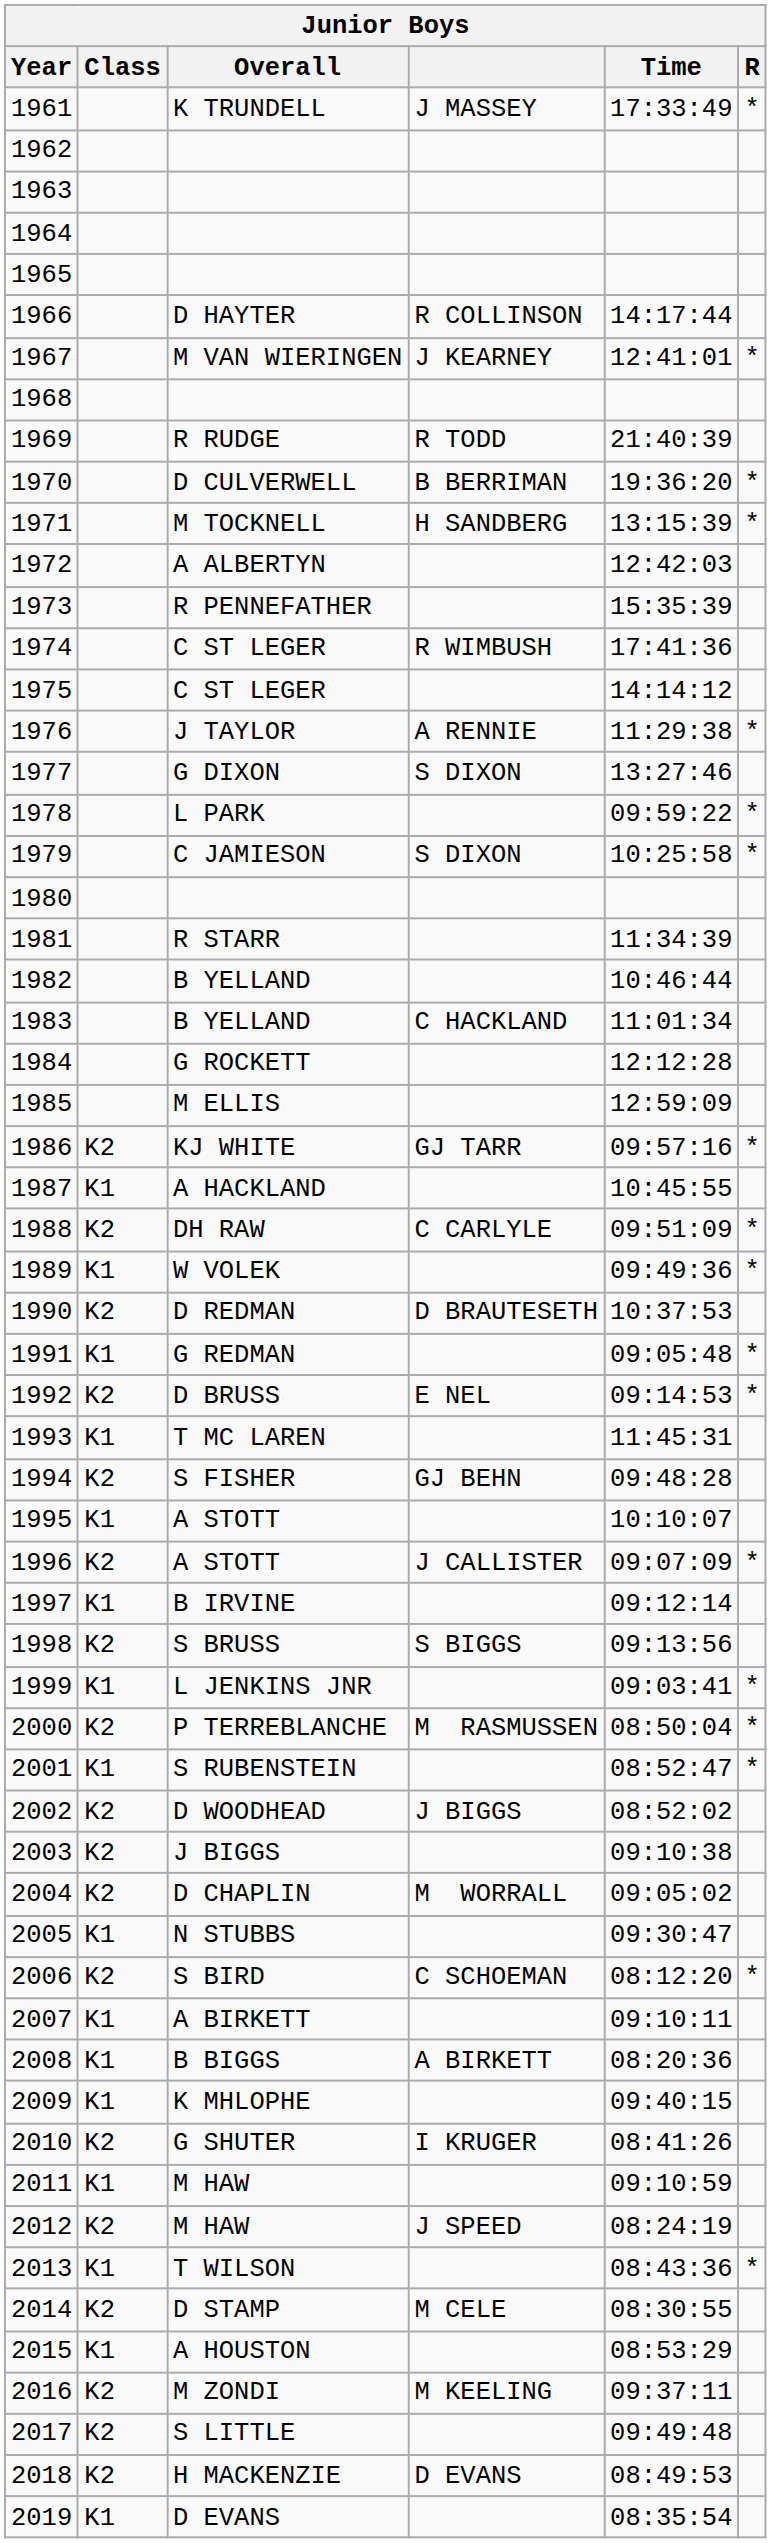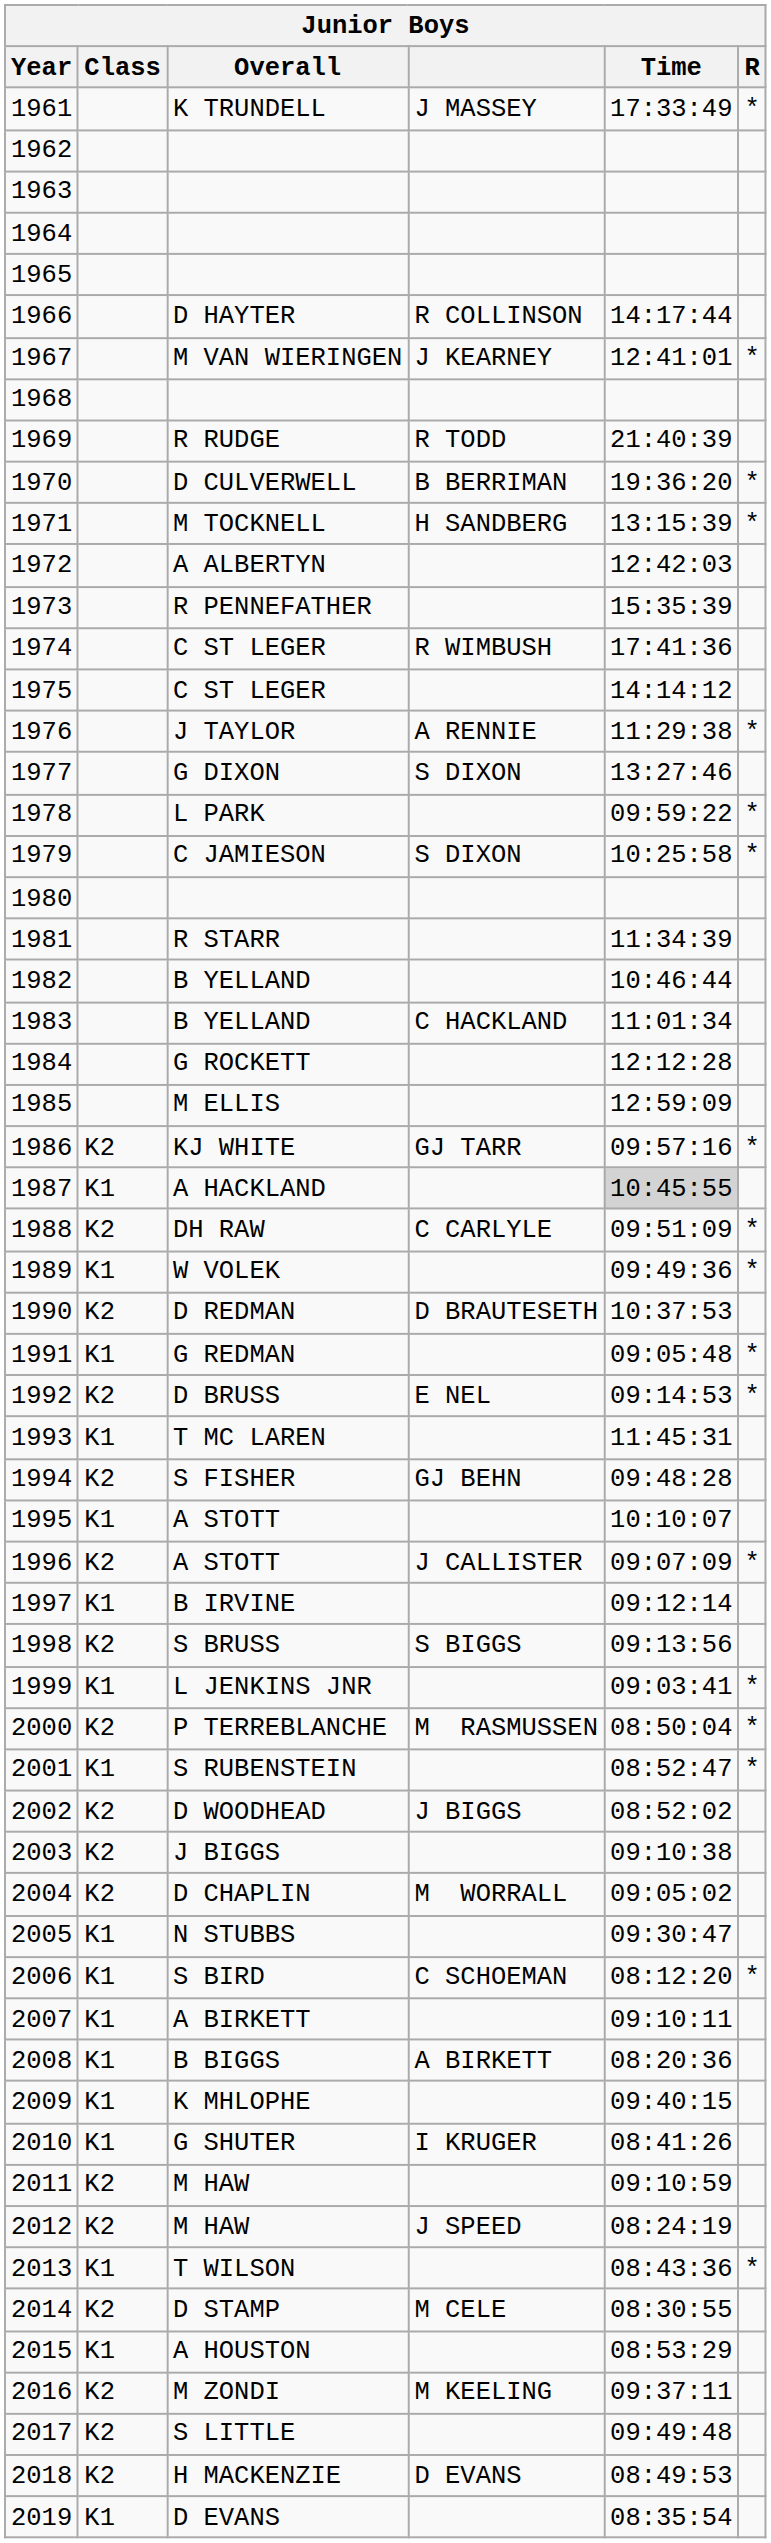1987 | Time: no background -> lightgrey background
2006 | Class: K2 -> K1
2010 | Class: K2 -> K1
2011 | Class: K1 -> K2
